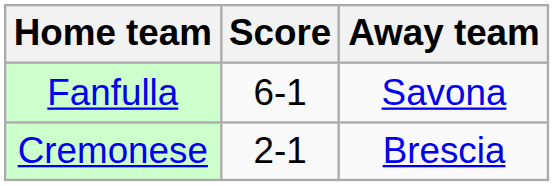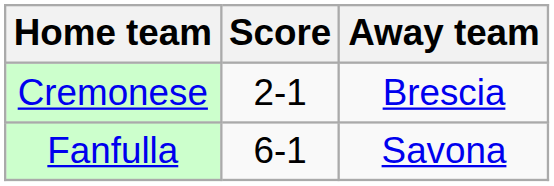rows swapped: Cremonese <-> Fanfulla
